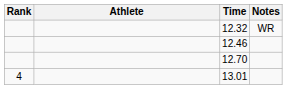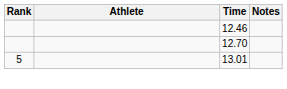- row: 12.32 | WR
13.01 | Rank: 4 -> 5
